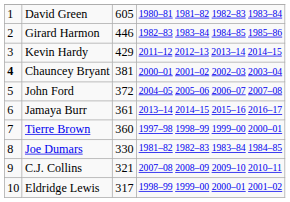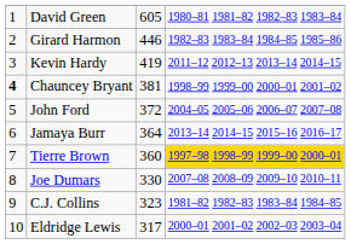Kevin Hardy | column 3: 429 -> 419
Chauncey Bryant | column 4: 2000–01 2001–02 2002–03 2003–04 -> 1998–99 1999–00 2000–01 2001–02
Jamaya Burr | column 3: 361 -> 364
Tierre Brown | column 4: no background -> gold background
Joe Dumars | column 4: 1981–82 1982–83 1983–84 1984–85 -> 2007–08 2008–09 2009–10 2010–11
C.J. Collins | column 3: 321 -> 323
C.J. Collins | column 4: 2007–08 2008–09 2009–10 2010–11 -> 1981–82 1982–83 1983–84 1984–85
Eldridge Lewis | column 4: 1998–99 1999–00 2000–01 2001–02 -> 2000–01 2001–02 2002–03 2003–04
